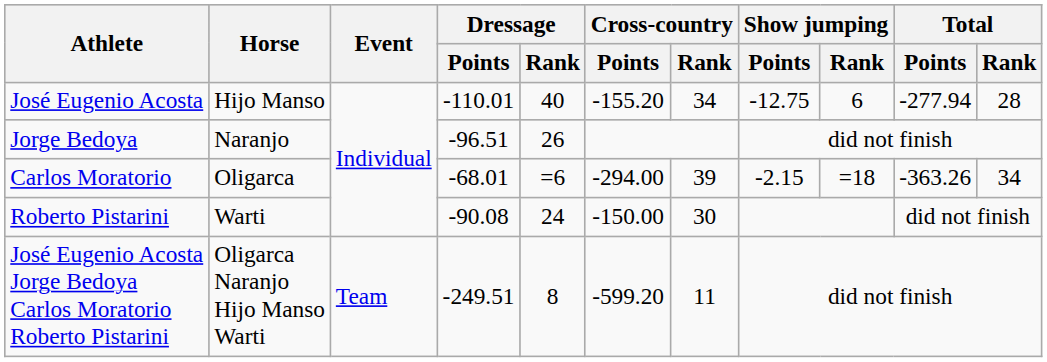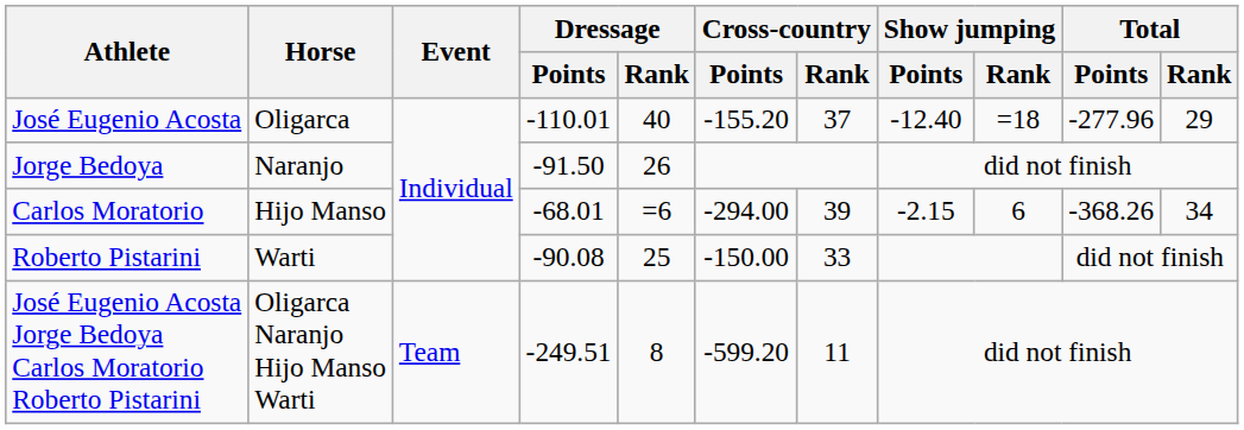José Eugenio Acosta | Horse: Hijo Manso -> Oligarca
José Eugenio Acosta | Cross-country / Rank: 34 -> 37
José Eugenio Acosta | Show jumping / Points: -12.75 -> -12.40
José Eugenio Acosta | Show jumping / Rank: 6 -> =18
José Eugenio Acosta | Total / Points: -277.94 -> -277.96
José Eugenio Acosta | Total / Rank: 28 -> 29
Jorge Bedoya | Dressage / Points: -96.51 -> -91.50
Carlos Moratorio | Horse: Oligarca -> Hijo Manso
Carlos Moratorio | Show jumping / Rank: =18 -> 6
Carlos Moratorio | Total / Points: -363.26 -> -368.26
Roberto Pistarini | Dressage / Rank: 24 -> 25
Roberto Pistarini | Cross-country / Rank: 30 -> 33
